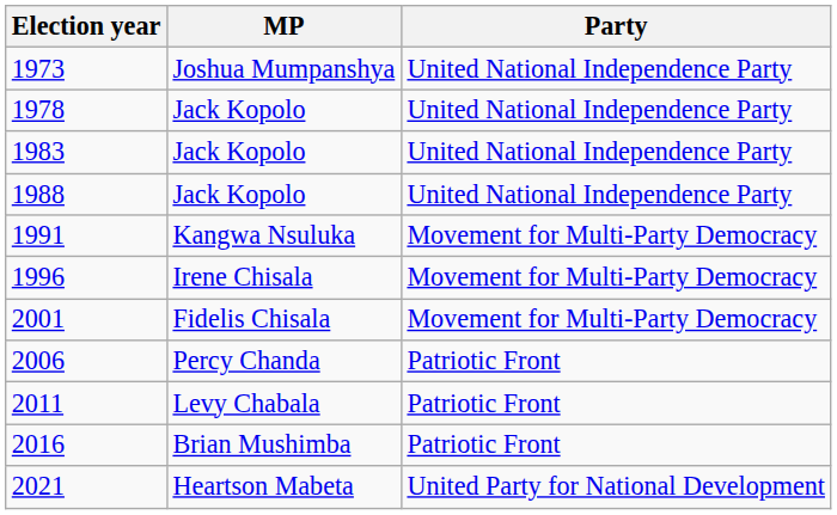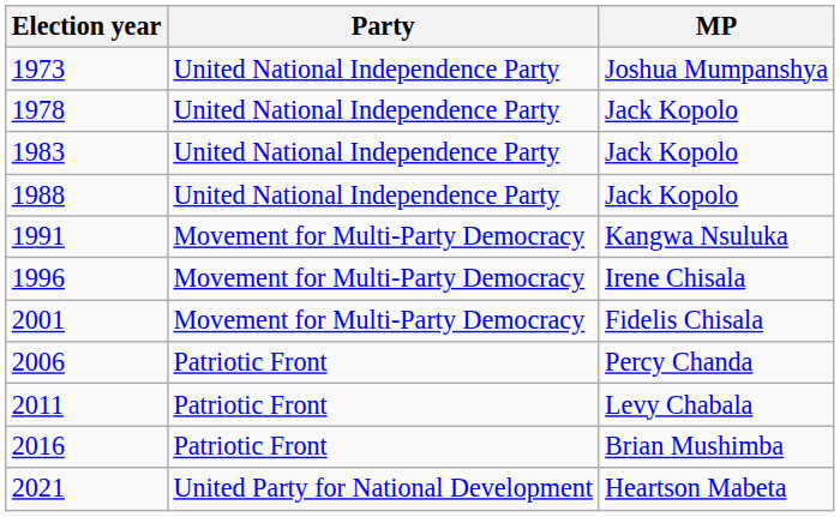columns swapped: MP <-> Party
